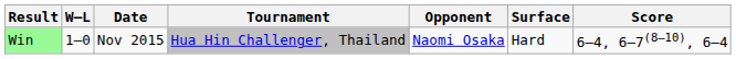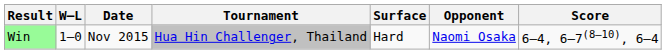columns swapped: Surface <-> Opponent
